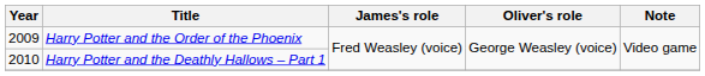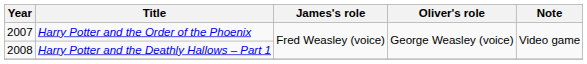Harry Potter and the Order of the Phoenix | Year: 2009 -> 2007
Harry Potter and the Deathly Hallows – Part 1 | Year: 2010 -> 2008
